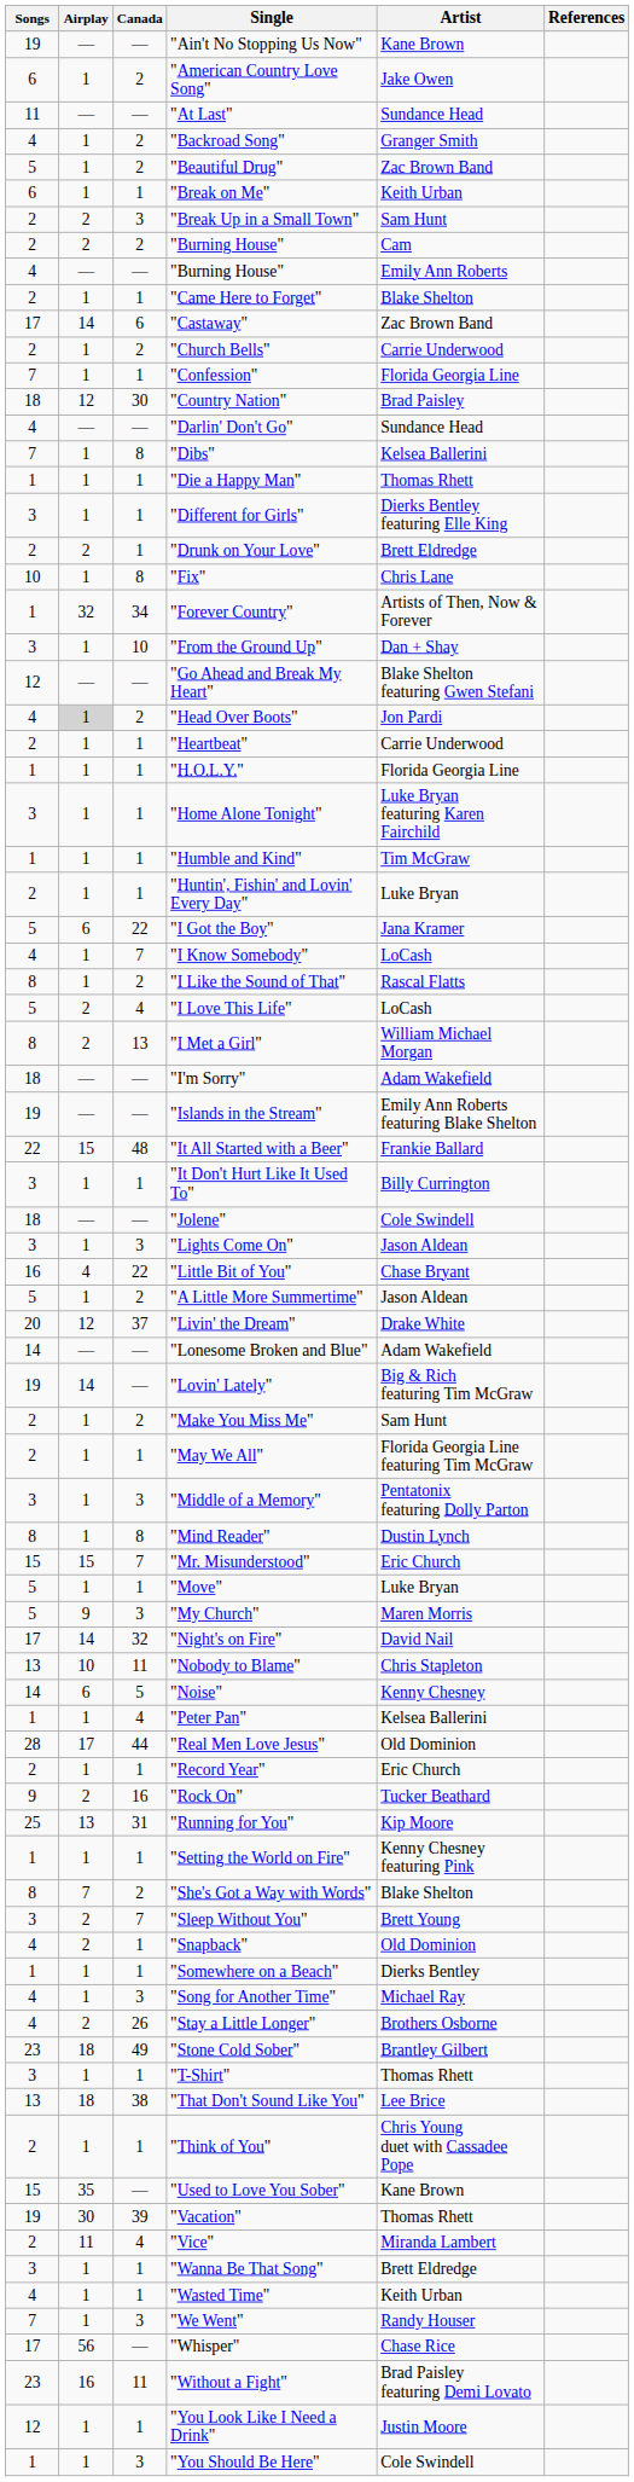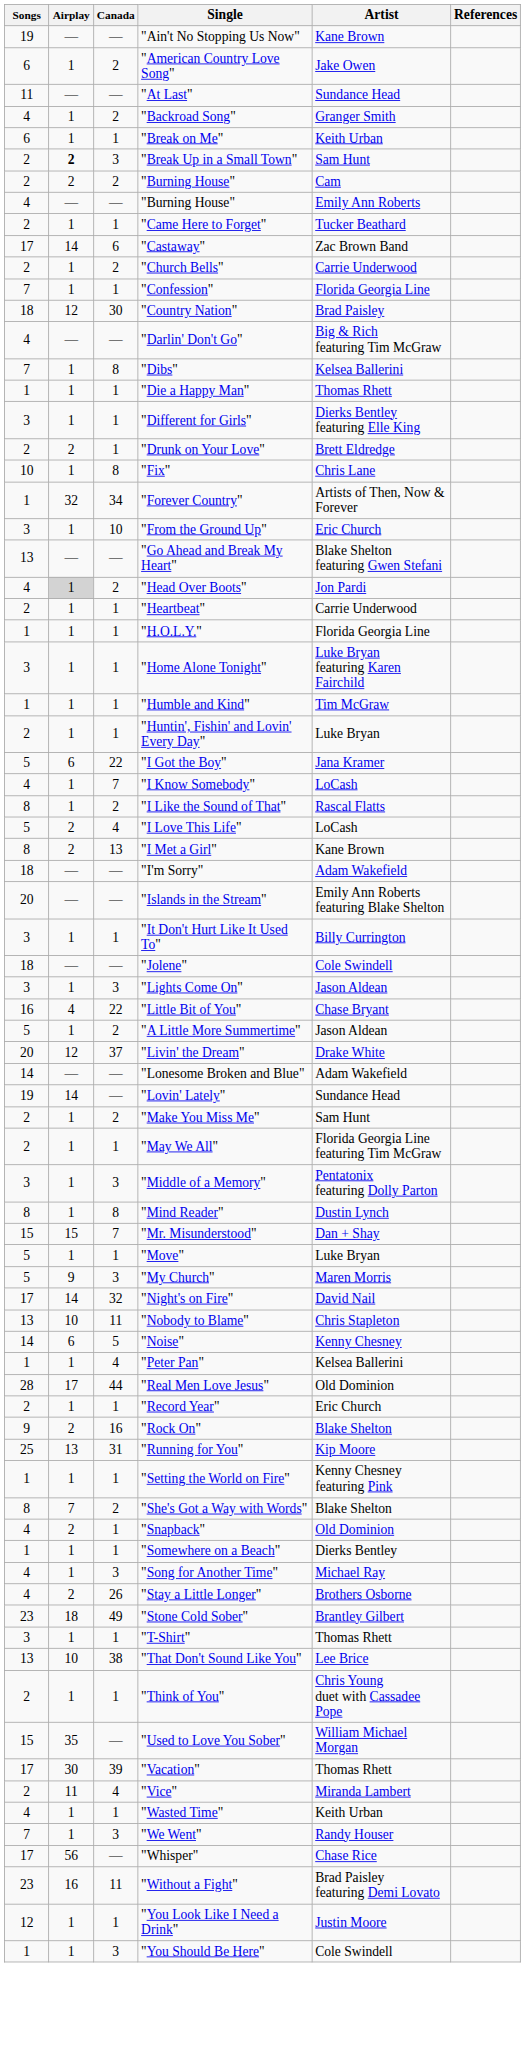- row: 5 | 1 | 2 | "Beautiful Drug" | Zac Brown Band
"Break Up in a Small Town" | Airplay: normal -> bold
"Came Here to Forget" | Artist: Blake Shelton -> Tucker Beathard
"Darlin' Don't Go" | Artist: Sundance Head -> Big & Rich featuring Tim McGraw
"From the Ground Up" | Artist: Dan + Shay -> Eric Church
"Go Ahead and Break My Heart" | Songs: 12 -> 13
"I Met a Girl" | Artist: William Michael Morgan -> Kane Brown
"Islands in the Stream" | Songs: 19 -> 20
- row: 22 | 15 | 48 | "It All Started with a Beer" | Frankie Ballard
"Lovin' Lately" | Artist: Big & Rich featuring Tim McGraw -> Sundance Head
"Mr. Misunderstood" | Artist: Eric Church -> Dan + Shay
"Rock On" | Artist: Tucker Beathard -> Blake Shelton
- row: 3 | 2 | 7 | "Sleep Without You" | Brett Young
"That Don't Sound Like You" | Airplay: 18 -> 10
"Used to Love You Sober" | Artist: Kane Brown -> William Michael Morgan
"Vacation" | Songs: 19 -> 17
- row: 3 | 1 | 1 | "Wanna Be That Song" | Brett Eldredge
